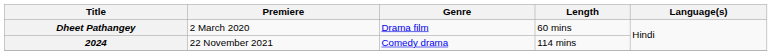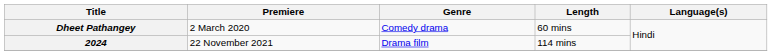Dheet Pathangey | Genre: Drama film -> Comedy drama
2024 | Genre: Comedy drama -> Drama film
